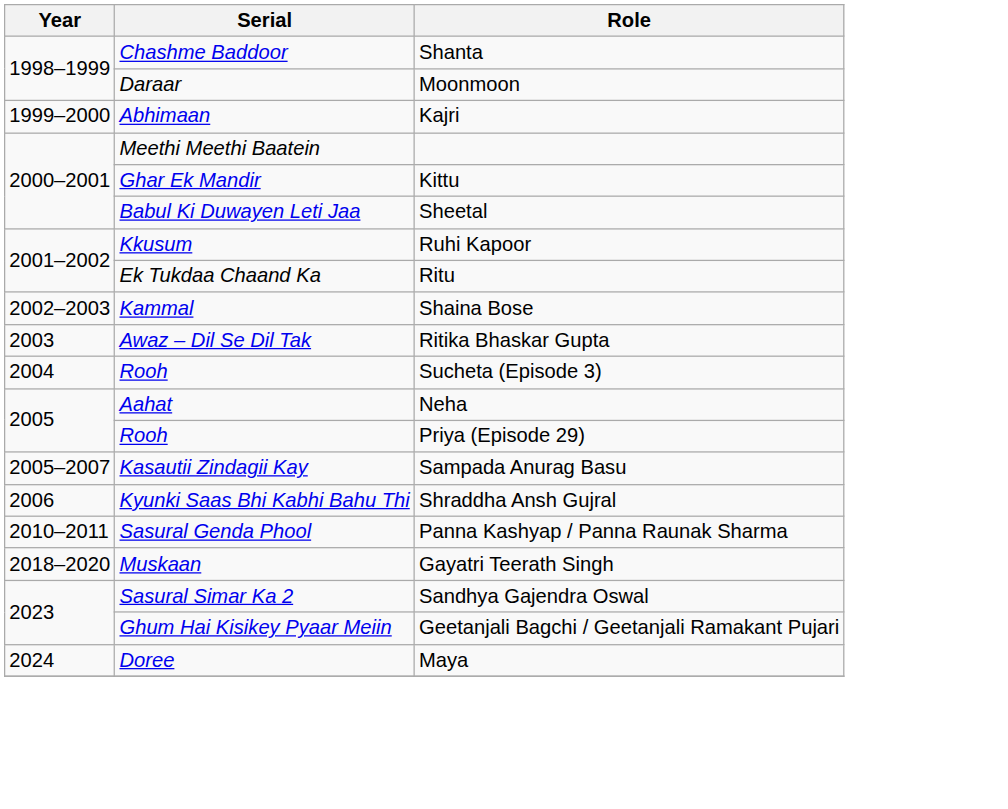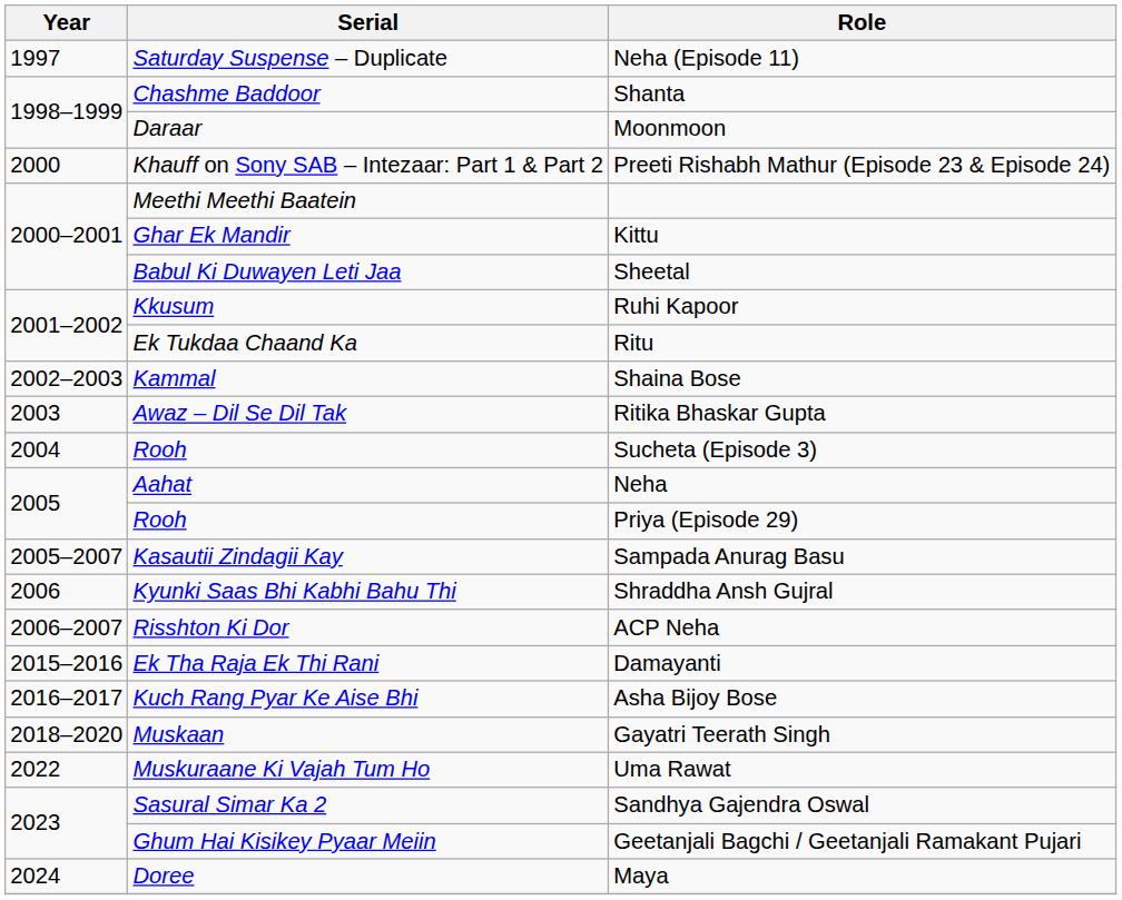+ row: 1997 | Saturday Suspense – Duplicate | Neha (Episode 11)
- row: 1999–2000 | Abhimaan | Kajri
+ row: 2000 | Khauff on Sony SAB – Intezaar: Part 1 & Part 2 | Preeti Rishabh Mathur (Episode 23 & Episode 24)
+ row: 2006–2007 | Risshton Ki Dor | ACP Neha
- row: 2010–2011 | Sasural Genda Phool | Panna Kashyap / Panna Raunak Sharma
+ row: 2015–2016 | Ek Tha Raja Ek Thi Rani | Damayanti
+ row: 2016–2017 | Kuch Rang Pyar Ke Aise Bhi | Asha Bijoy Bose
+ row: 2022 | Muskuraane Ki Vajah Tum Ho | Uma Rawat
